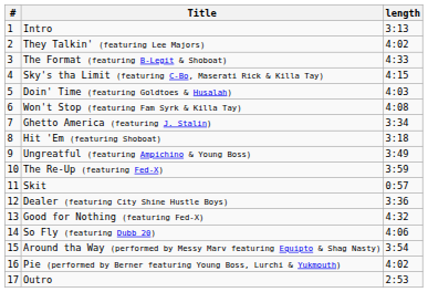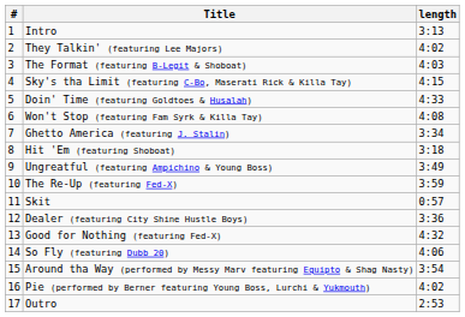The Format (featuring B-Legit & Shoboat) | length: 4:33 -> 4:03
Doin' Time (featuring Goldtoes & Husalah) | length: 4:03 -> 4:33
